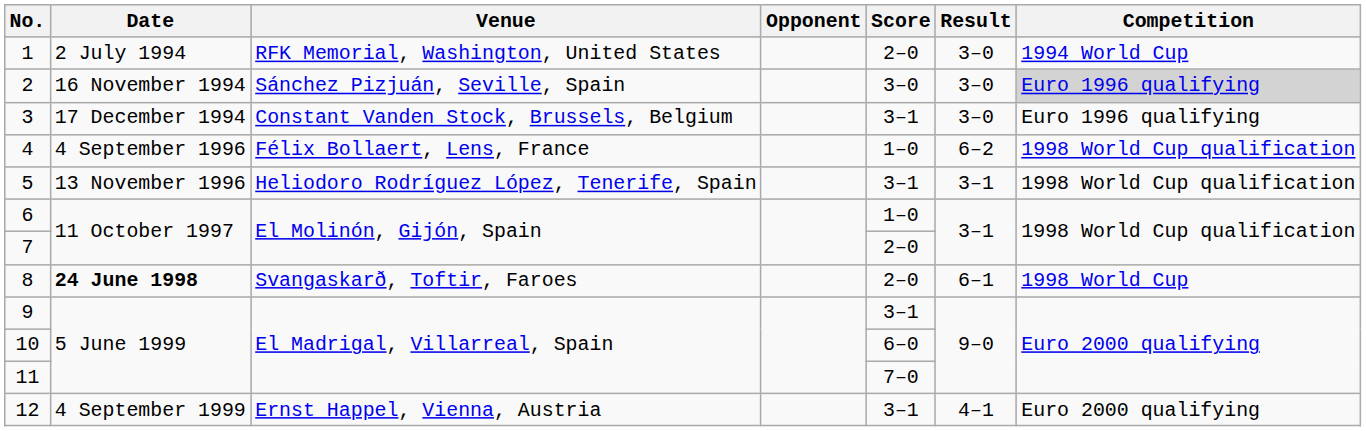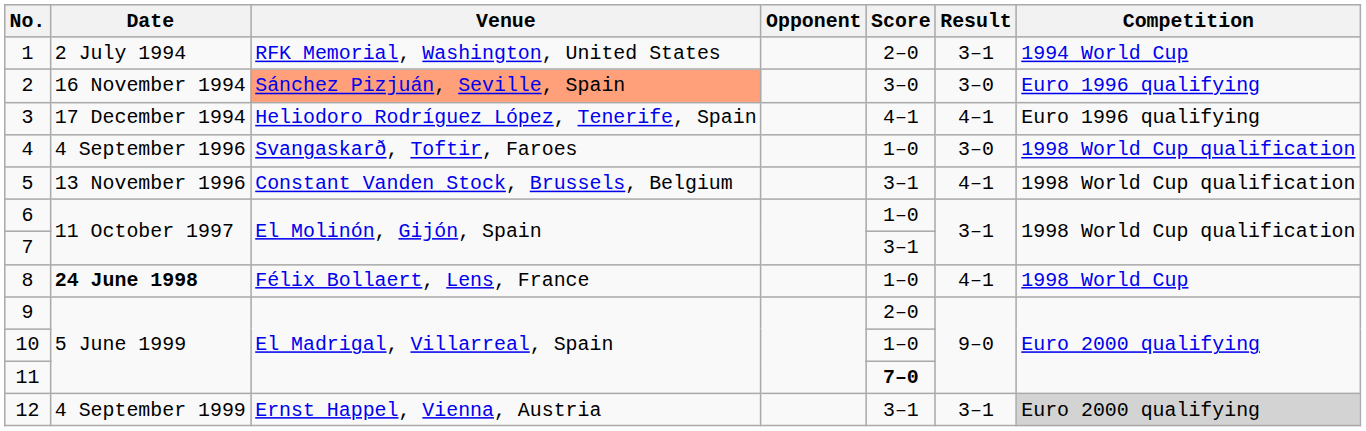1 | Result: 3–0 -> 3–1
2 | Venue: no background -> lightsalmon background
2 | Competition: lightgrey background -> no background
3 | Venue: Constant Vanden Stock, Brussels, Belgium -> Heliodoro Rodríguez López, Tenerife, Spain
3 | Score: 3–1 -> 4–1
3 | Result: 3–0 -> 4–1
4 | Venue: Félix Bollaert, Lens, France -> Svangaskarð, Toftir, Faroes
4 | Result: 6–2 -> 3–0
5 | Venue: Heliodoro Rodríguez López, Tenerife, Spain -> Constant Vanden Stock, Brussels, Belgium
5 | Result: 3–1 -> 4–1
7 | Score: 2–0 -> 3–1
8 | Venue: Svangaskarð, Toftir, Faroes -> Félix Bollaert, Lens, France
8 | Score: 2–0 -> 1–0
8 | Result: 6–1 -> 4–1
9 | Score: 3–1 -> 2–0
10 | Score: 6–0 -> 1–0
11 | Score: normal -> bold
12 | Result: 4–1 -> 3–1
12 | Competition: no background -> lightgrey background
